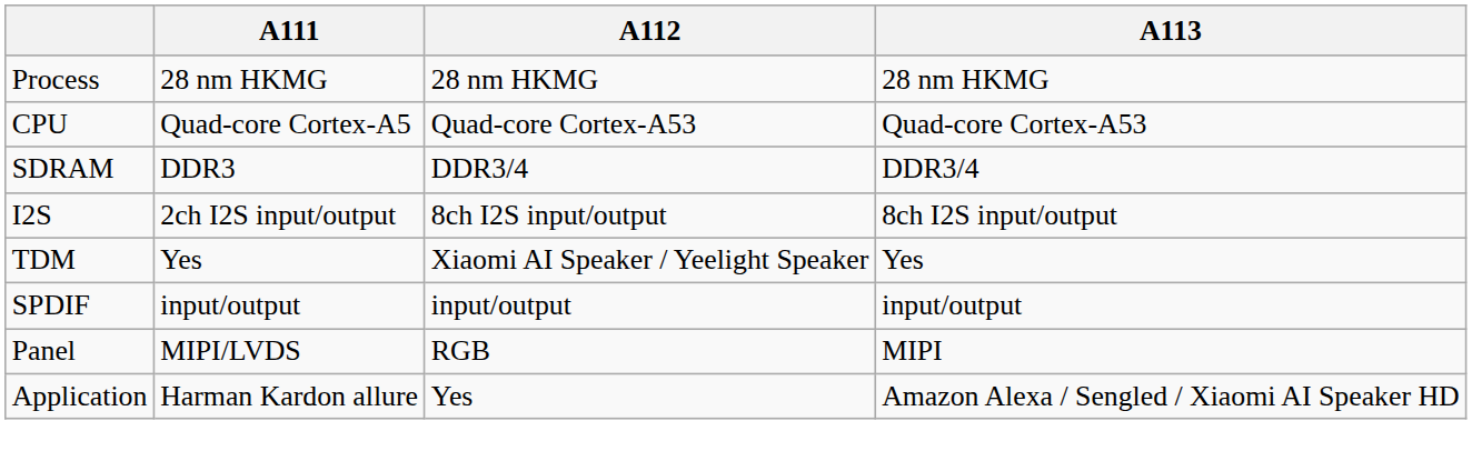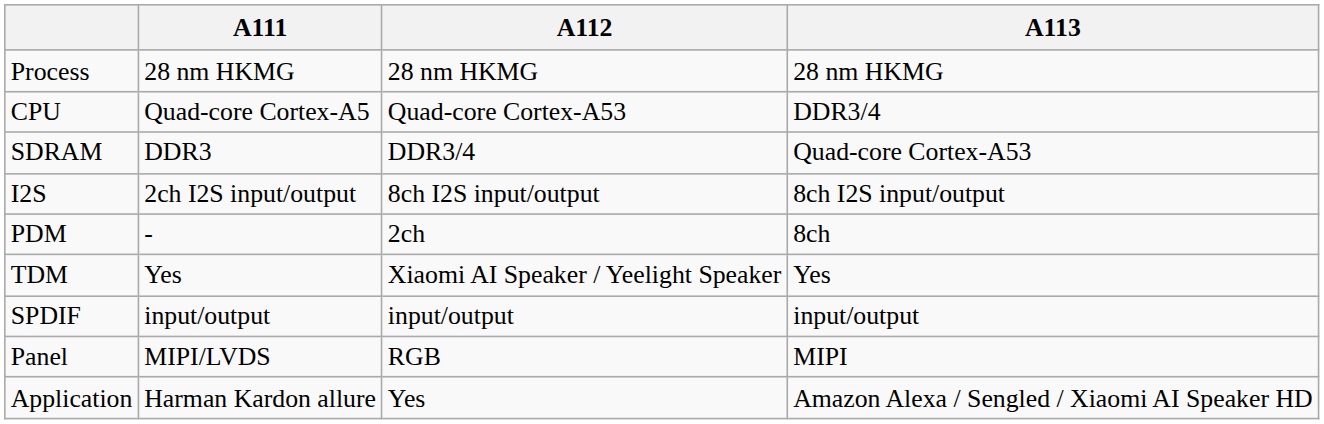CPU | A113: Quad-core Cortex-A53 -> DDR3/4
SDRAM | A113: DDR3/4 -> Quad-core Cortex-A53
+ row: PDM | - | 2ch | 8ch
